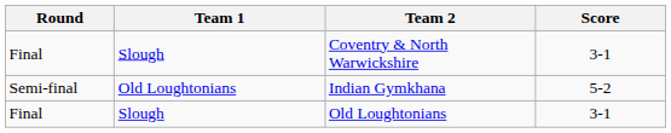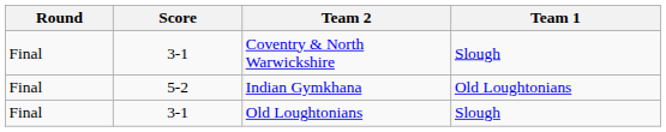columns swapped: Team 1 <-> Score
Indian Gymkhana | Round: Semi-final -> Final
